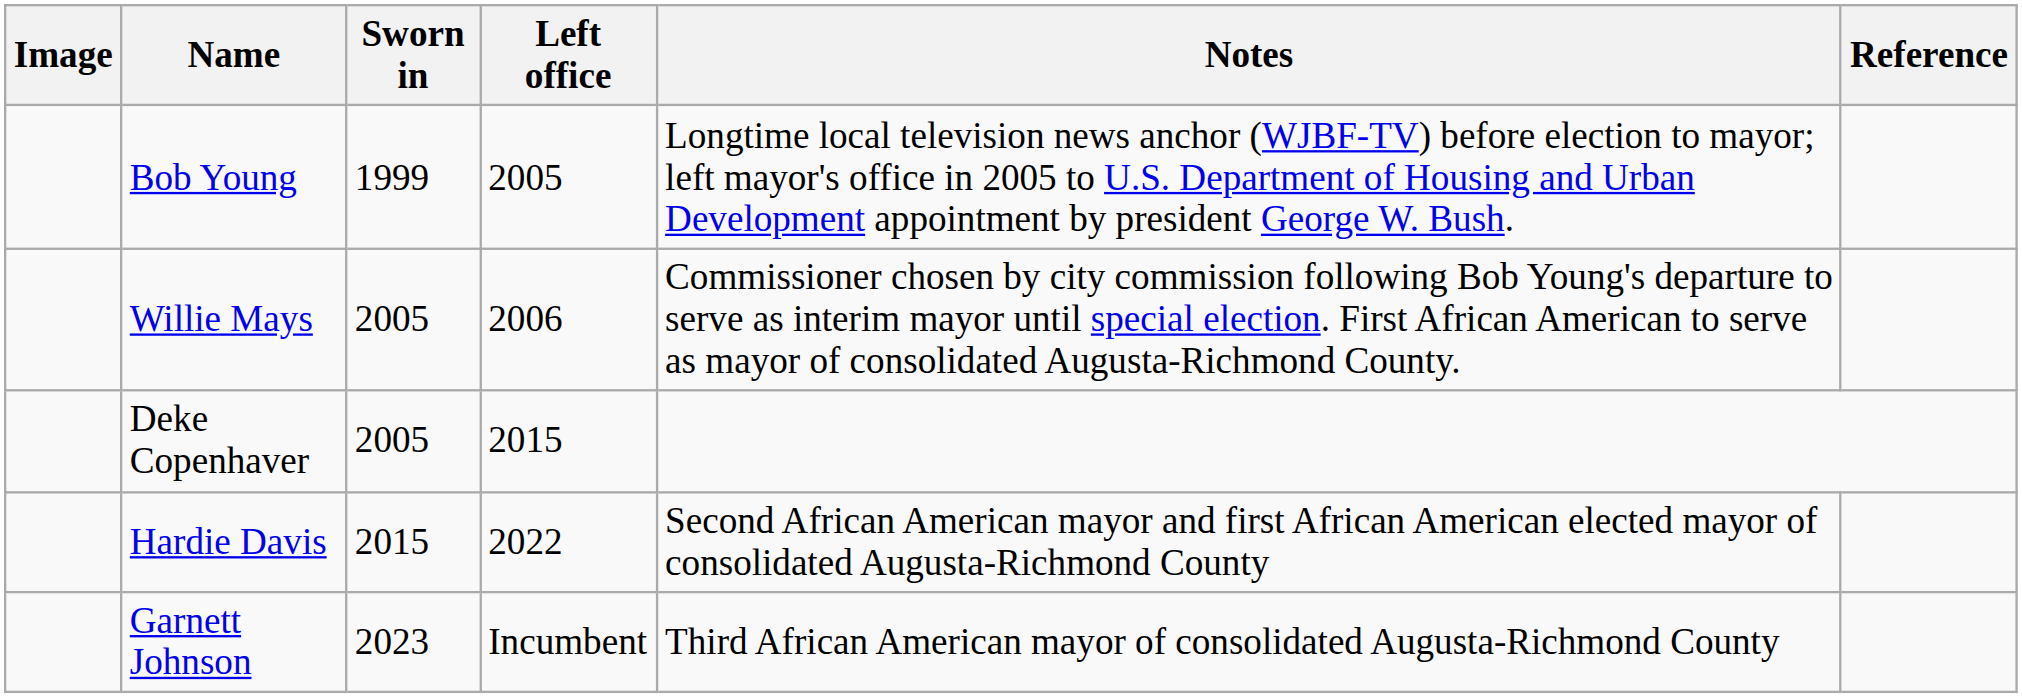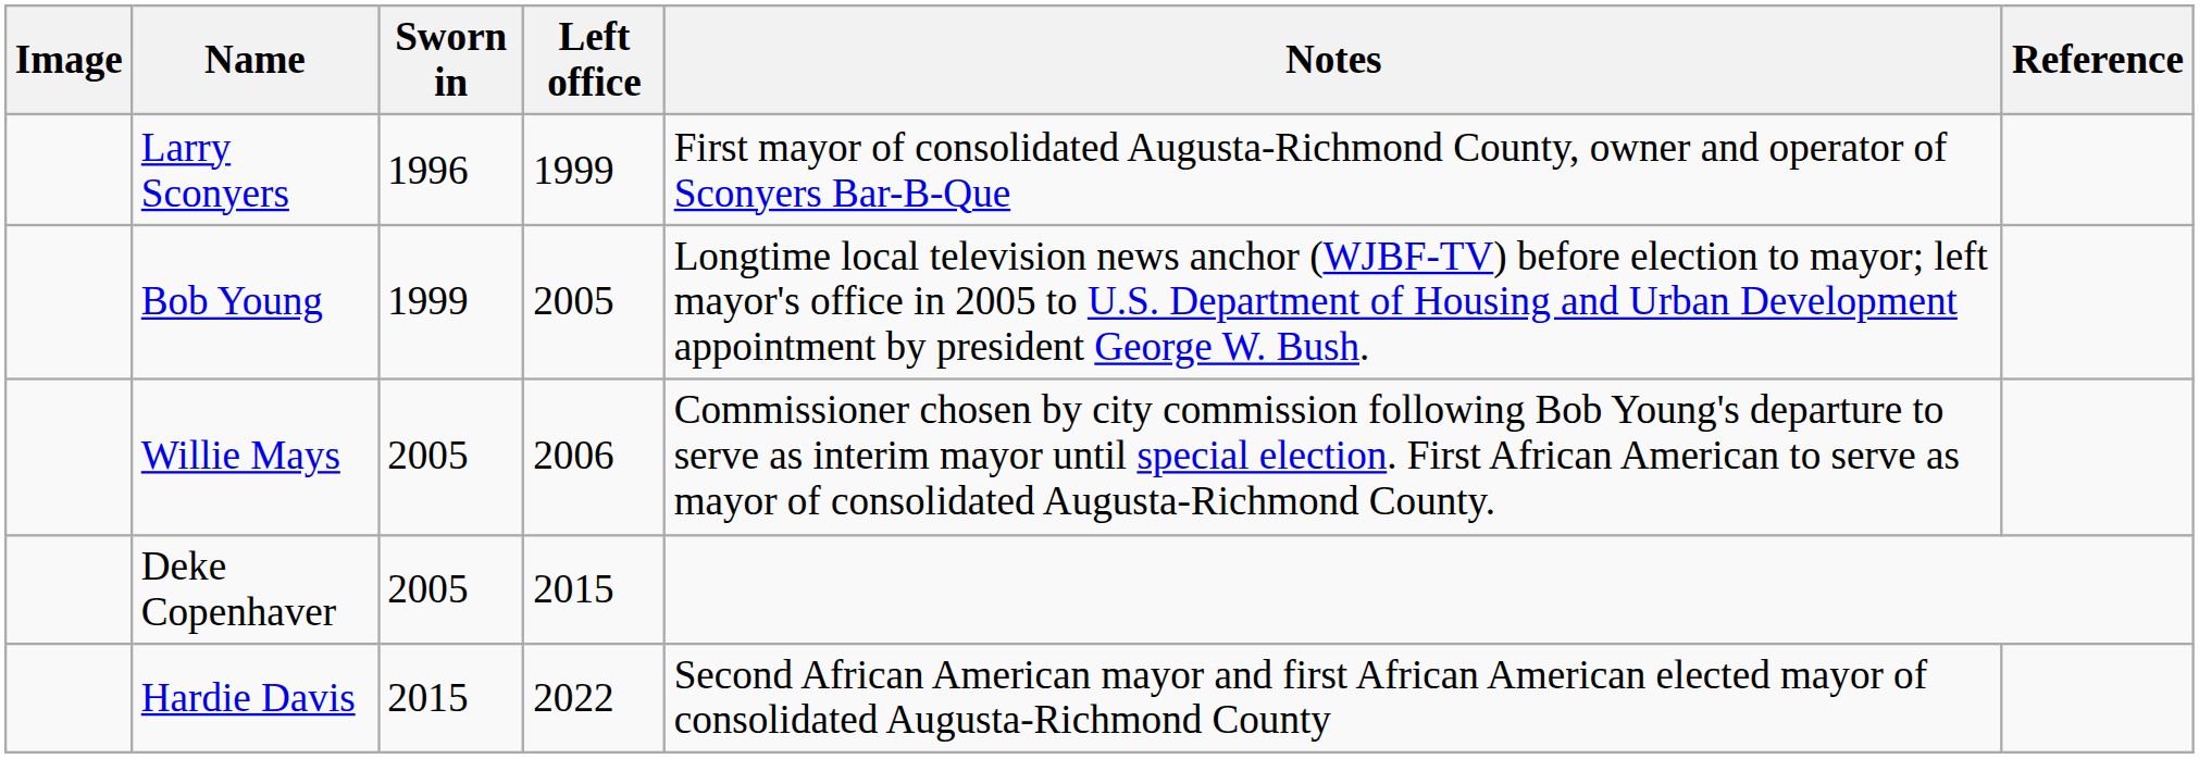+ row: Larry Sconyers | 1996 | 1999 | First mayor of consolidated Augusta-Richmond County, owner and operator of Sconyers Bar-B-Que
- row: Garnett Johnson | 2023 | Incumbent | Third African American mayor of consolidated Augusta-Richmond County
